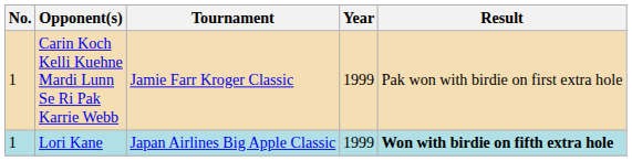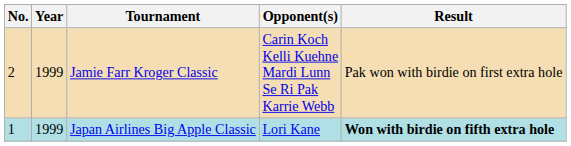columns swapped: Year <-> Opponent(s)
Jamie Farr Kroger Classic | No.: 1 -> 2
